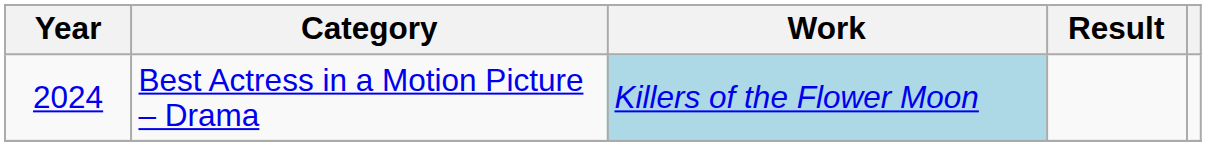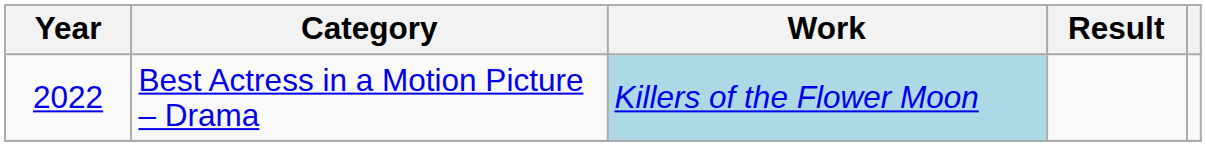Best Actress in a Motion Picture – Drama | Year: 2024 -> 2022
